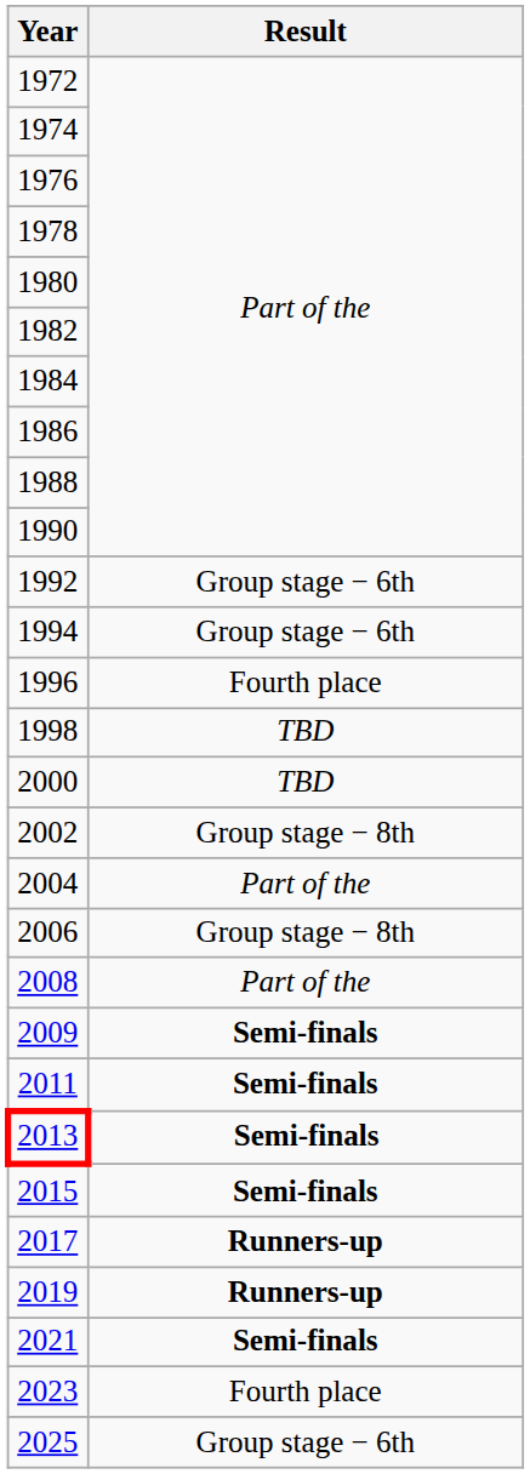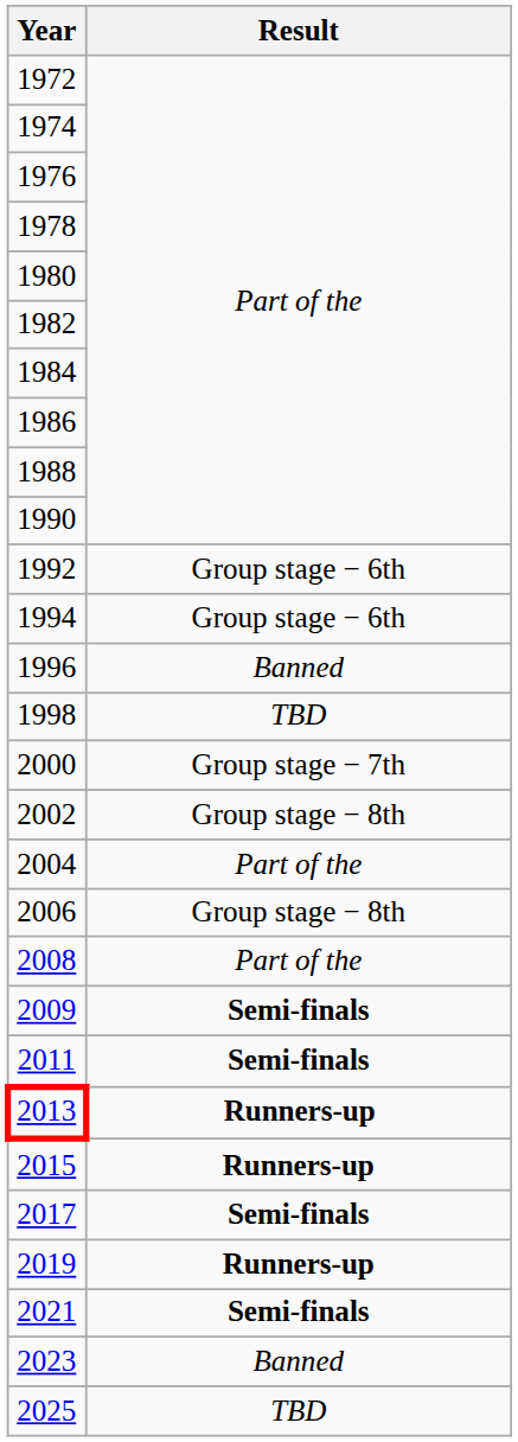1996 | Result: Fourth place -> Banned
2000 | Result: TBD -> Group stage − 7th
2013 | Result: Semi-finals -> Runners-up
2015 | Result: Semi-finals -> Runners-up
2017 | Result: Runners-up -> Semi-finals
2023 | Result: Fourth place -> Banned
2025 | Result: Group stage − 6th -> TBD
